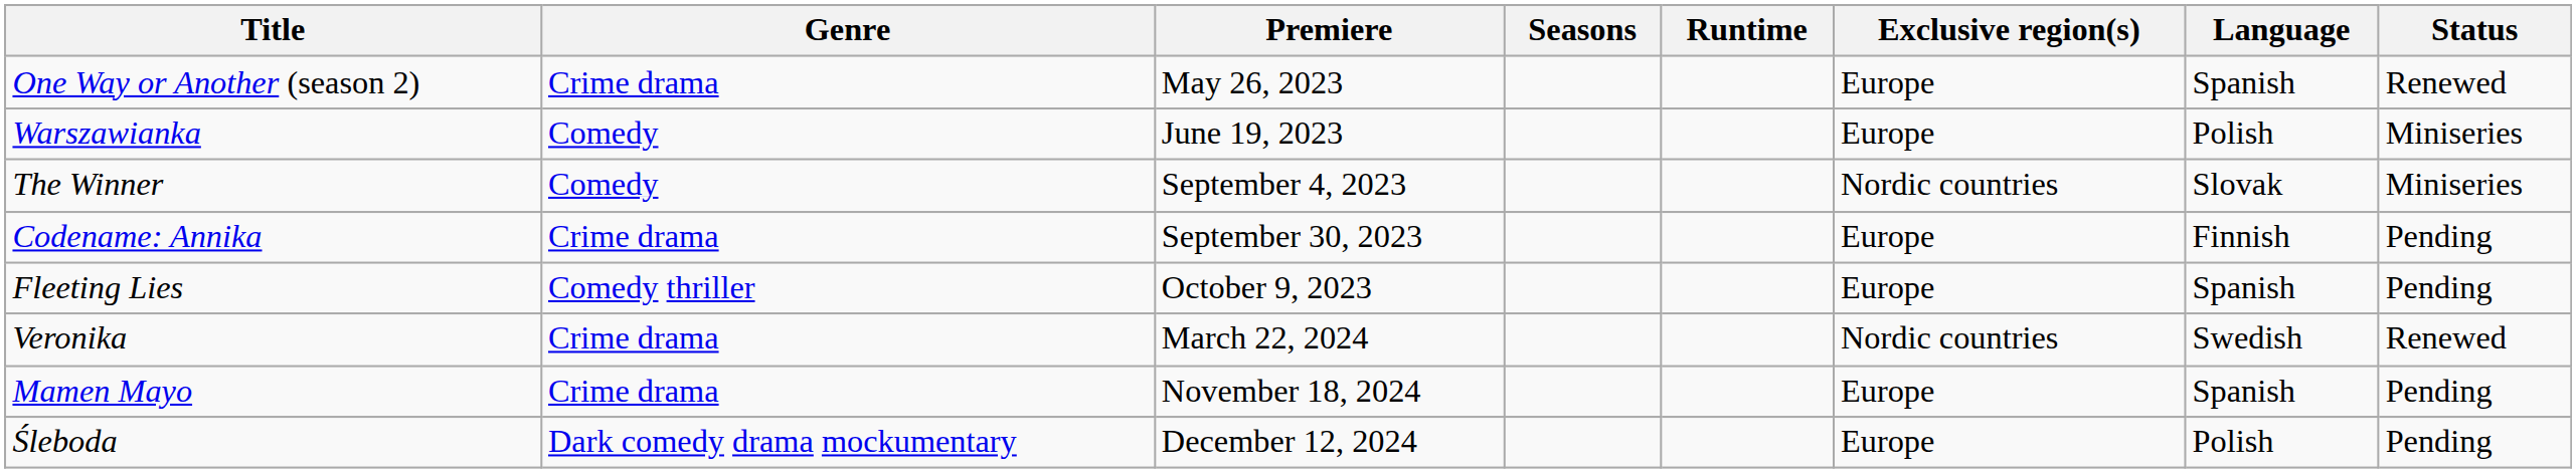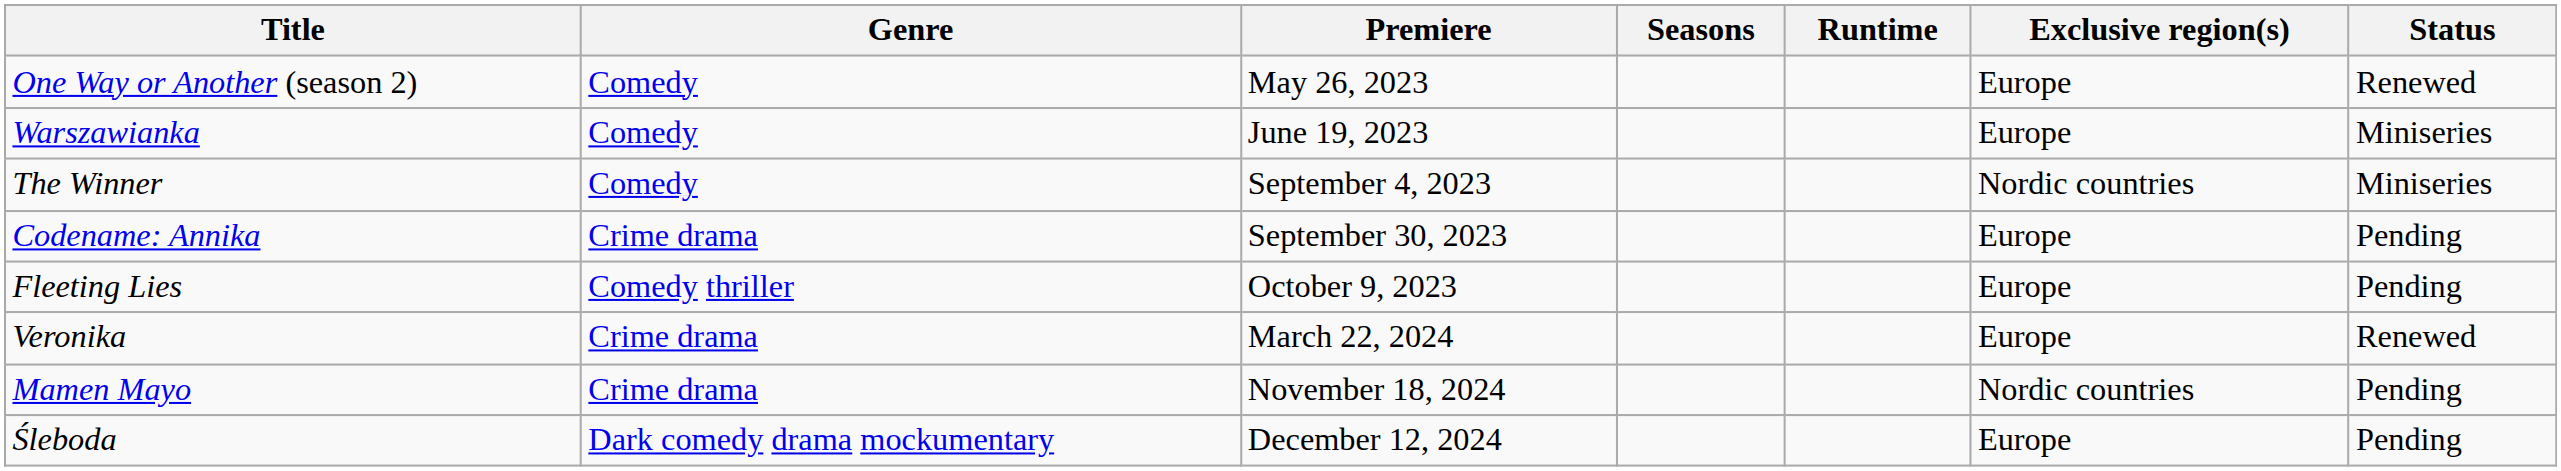- column: Language | Spanish | Polish | Slovak | Finnish | Spanish | Swedish | Spanish | Polish
One Way or Another (season 2) | Genre: Crime drama -> Comedy
Veronika | Exclusive region(s): Nordic countries -> Europe
Mamen Mayo | Exclusive region(s): Europe -> Nordic countries
